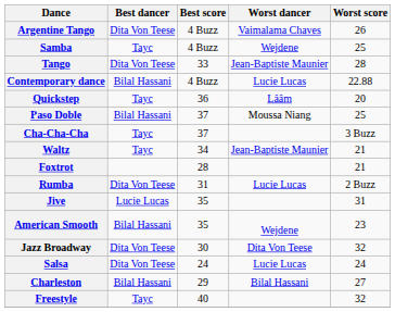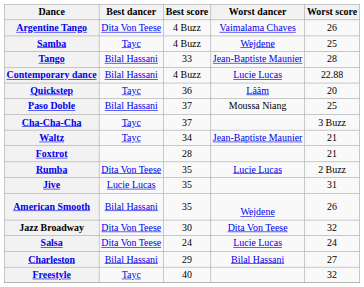Tango | Best dancer: Dita Von Teese -> Bilal Hassani
Rumba | Best score: 31 -> 35
American Smooth | Worst score: 23 -> 26
